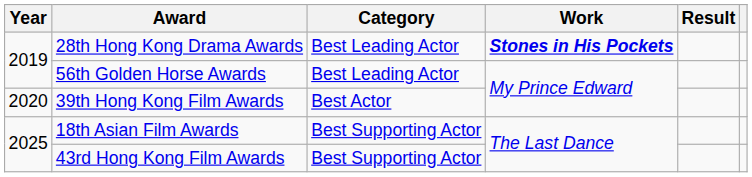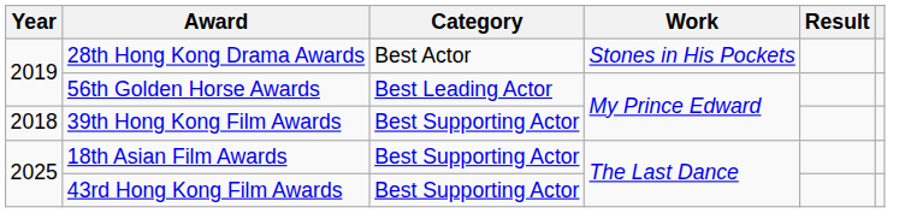28th Hong Kong Drama Awards | Category: Best Leading Actor -> Best Actor
28th Hong Kong Drama Awards | Work: bold -> normal
39th Hong Kong Film Awards | Year: 2020 -> 2018
39th Hong Kong Film Awards | Category: Best Actor -> Best Supporting Actor
